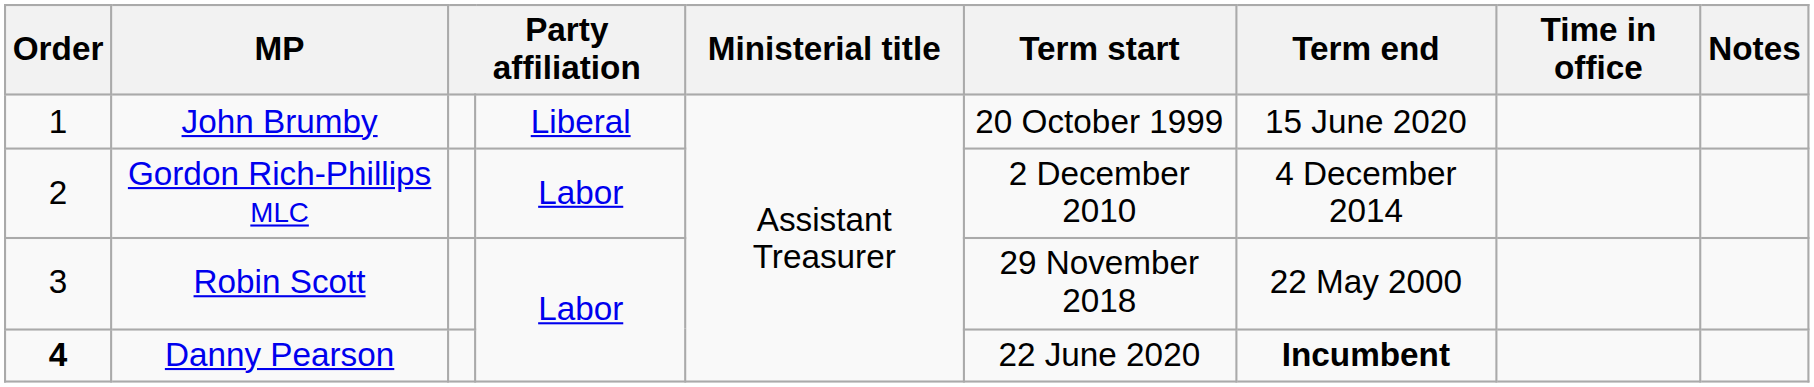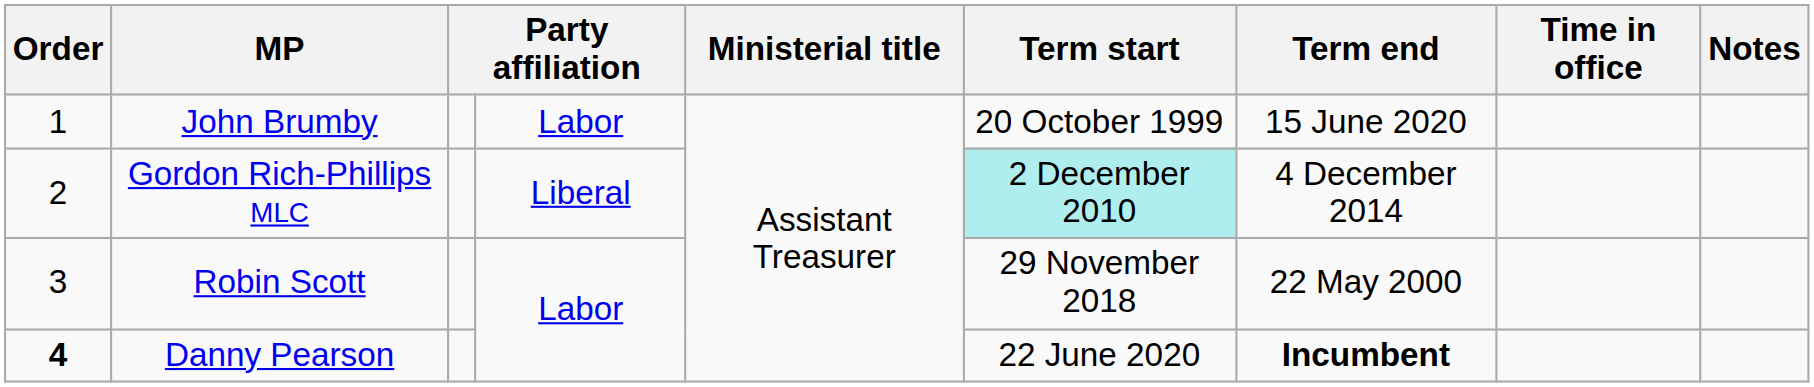John Brumby | column 4: Liberal -> Labor
Gordon Rich-Phillips MLC | column 4: Labor -> Liberal
Gordon Rich-Phillips MLC | Term start: no background -> paleturquoise background
